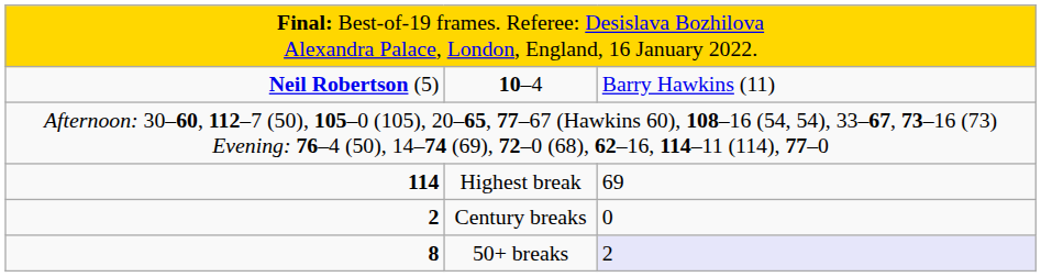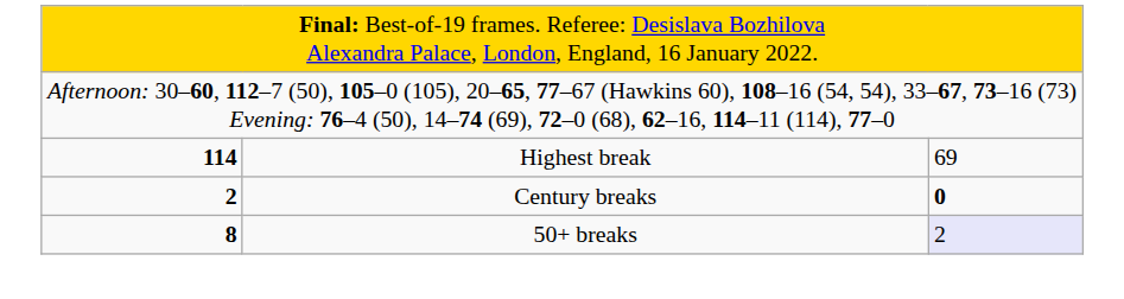- row: Neil Robertson (5) | 10–4 | Barry Hawkins (11)
Century breaks | column 3: normal -> bold
